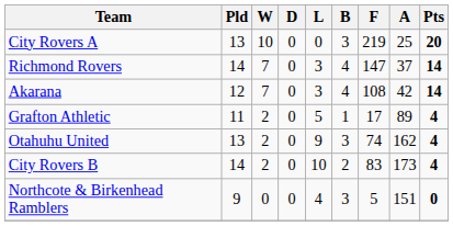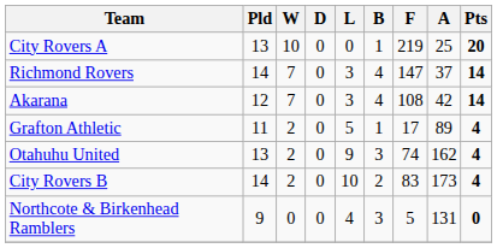City Rovers A | B: 3 -> 1
Northcote & Birkenhead Ramblers | A: 151 -> 131
